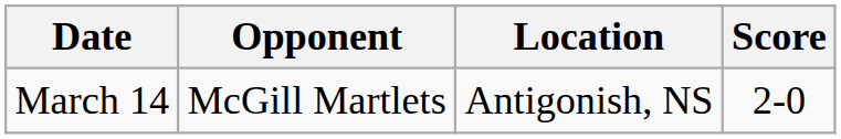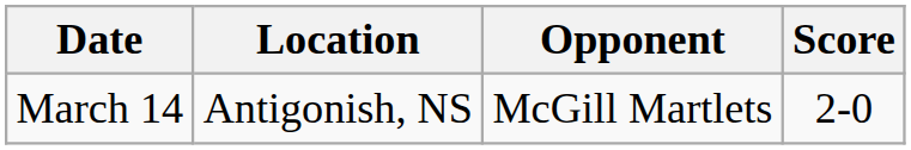columns swapped: Opponent <-> Location
